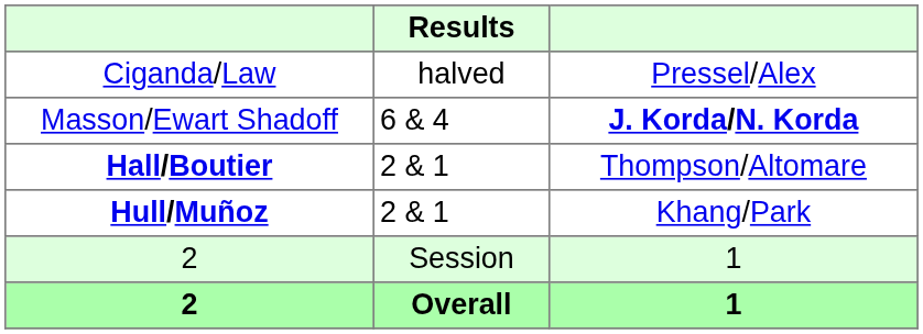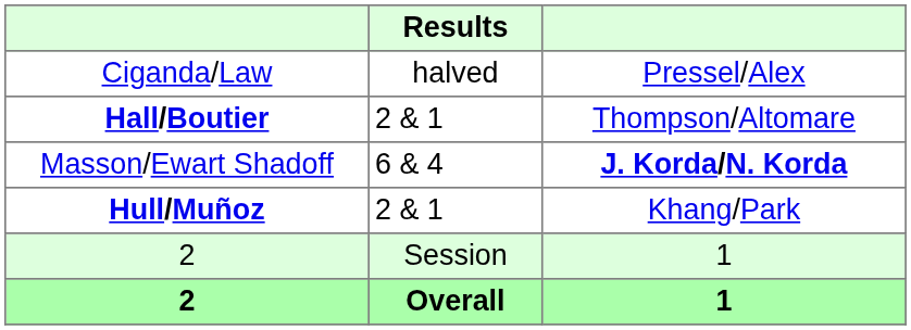rows swapped: Hall/Boutier <-> Masson/Ewart Shadoff
